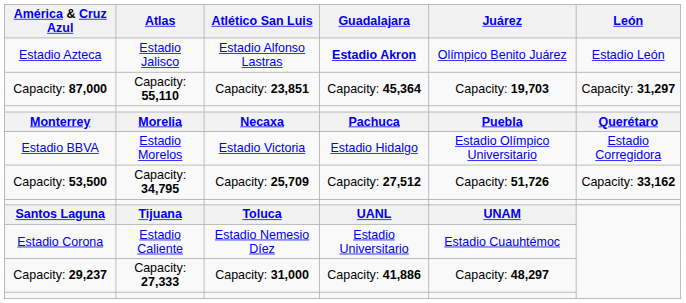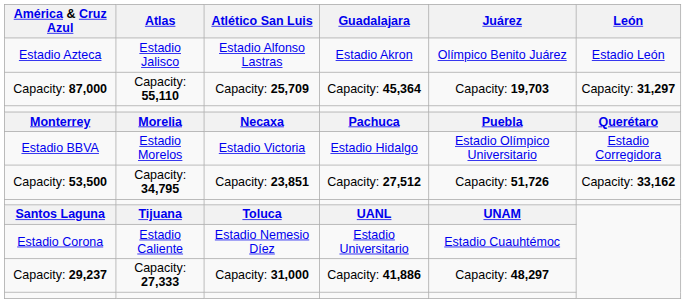Estadio Azteca | Guadalajara: bold -> normal
Capacity: 87,000 | Atlético San Luis: Capacity: 23,851 -> Capacity: 25,709
Capacity: 53,500 | Atlético San Luis: Capacity: 25,709 -> Capacity: 23,851
